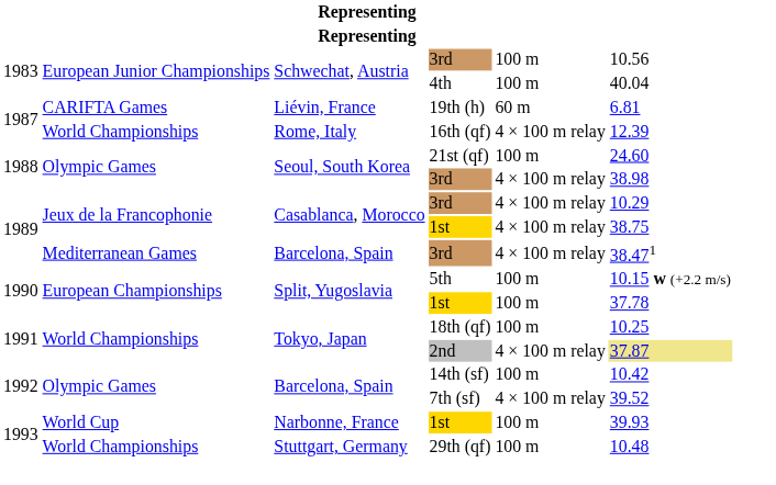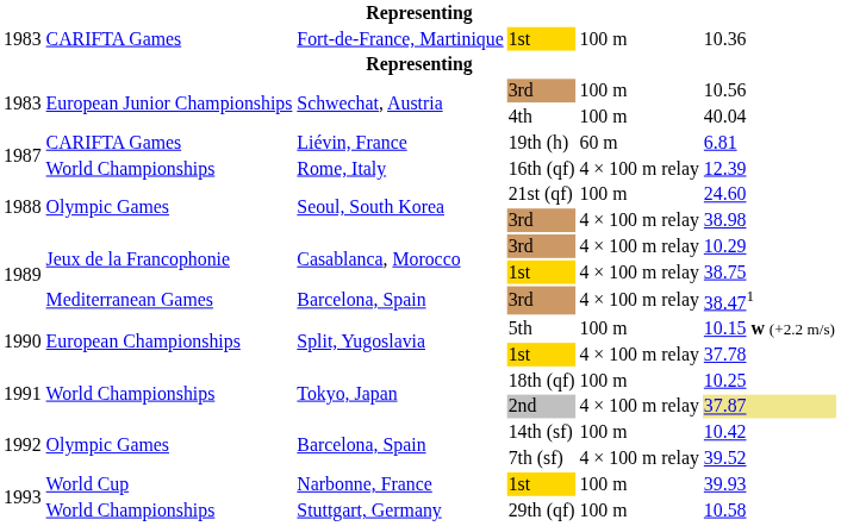+ row: 1983 | CARIFTA Games | Fort-de-France, Martinique | 1st | 100 m | 10.36
Split, Yugoslavia / 1st | column 5: 100 m -> 4 × 100 m relay
29th (qf) | column 6: 10.48 -> 10.58
